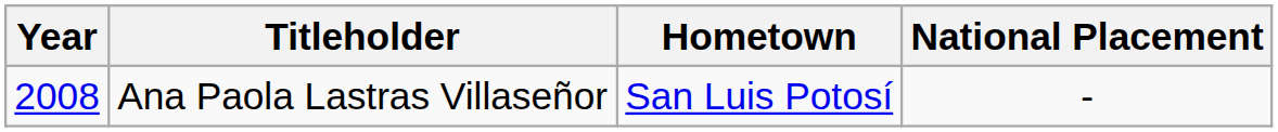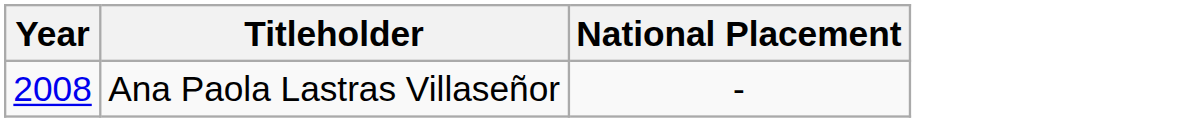- column: Hometown | San Luis Potosí
